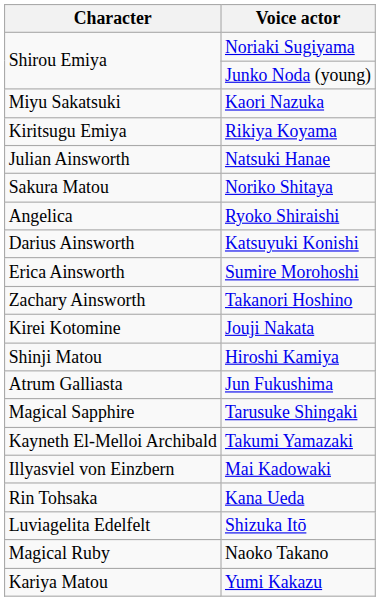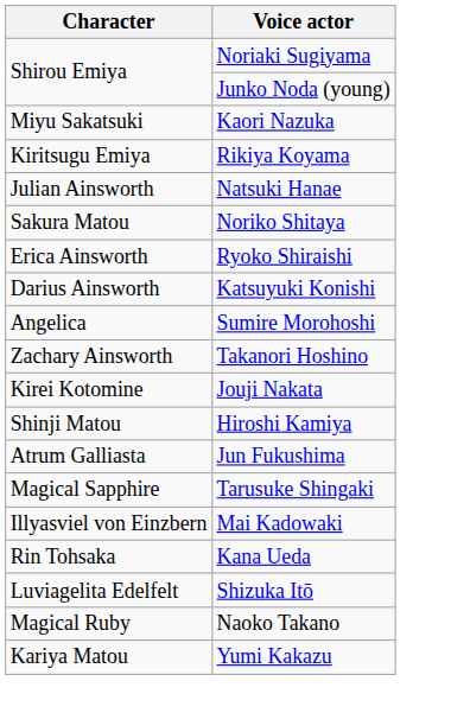Ryoko Shiraishi | Character: Angelica -> Erica Ainsworth
Sumire Morohoshi | Character: Erica Ainsworth -> Angelica
- row: Kayneth El-Melloi Archibald | Takumi Yamazaki
